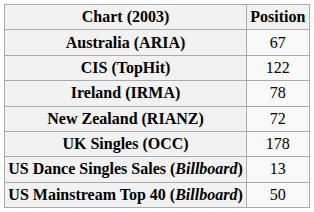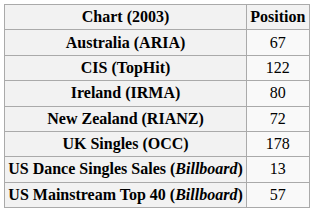Ireland (IRMA) | Position: 78 -> 80
US Mainstream Top 40 (Billboard) | Position: 50 -> 57
